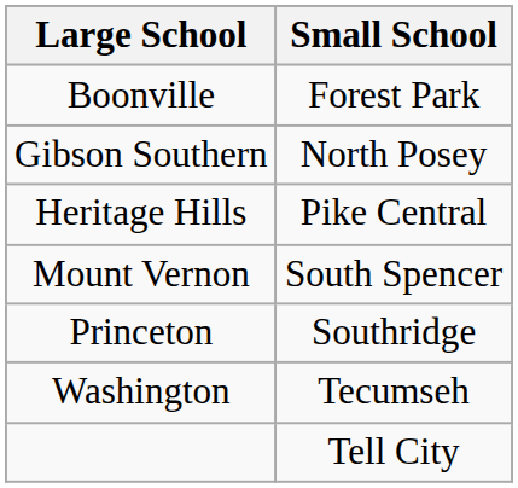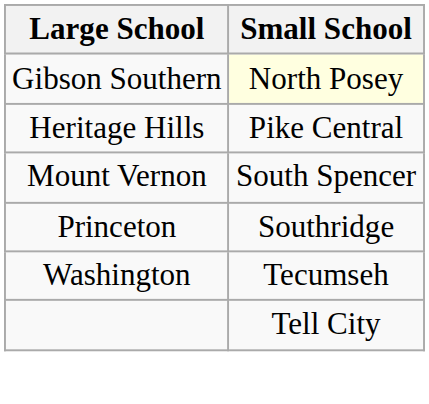- row: Boonville | Forest Park
Gibson Southern | Small School: no background -> lightyellow background
